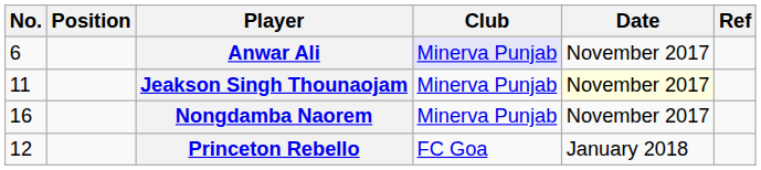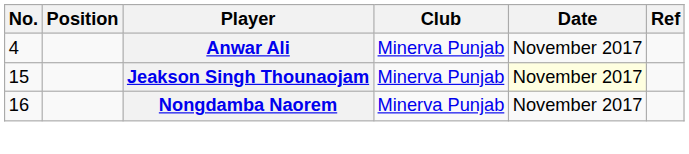Anwar Ali | No.: 6 -> 4
Anwar Ali | Club: lavender background -> no background
Jeakson Singh Thounaojam | No.: 11 -> 15
- row: 12 | Princeton Rebello | FC Goa | January 2018
